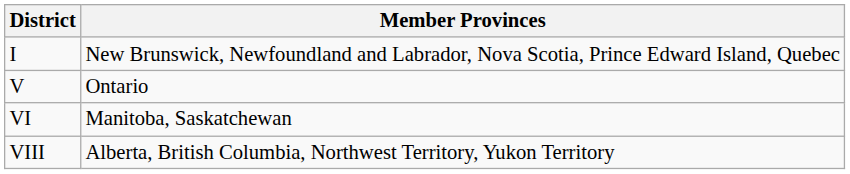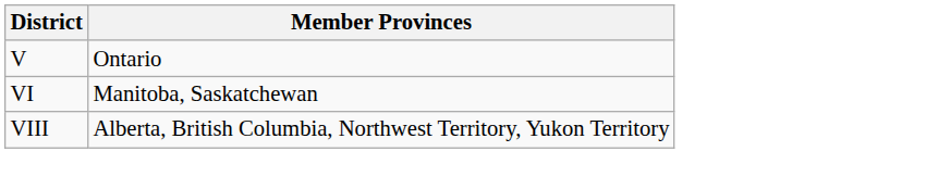- row: I | New Brunswick, Newfoundland and Labrador, Nova Scotia, Prince Edward Island, Quebec
